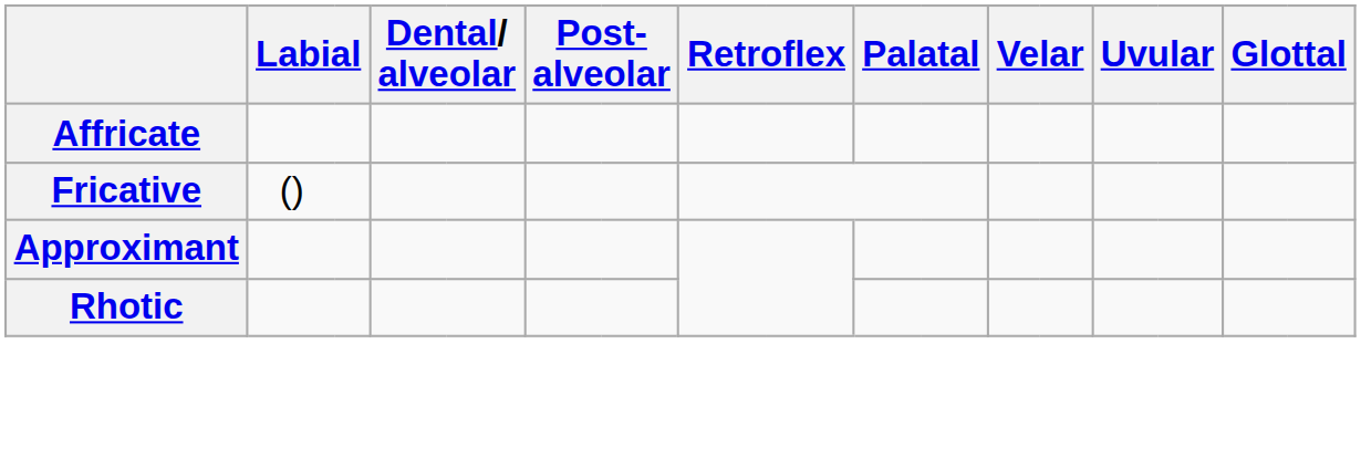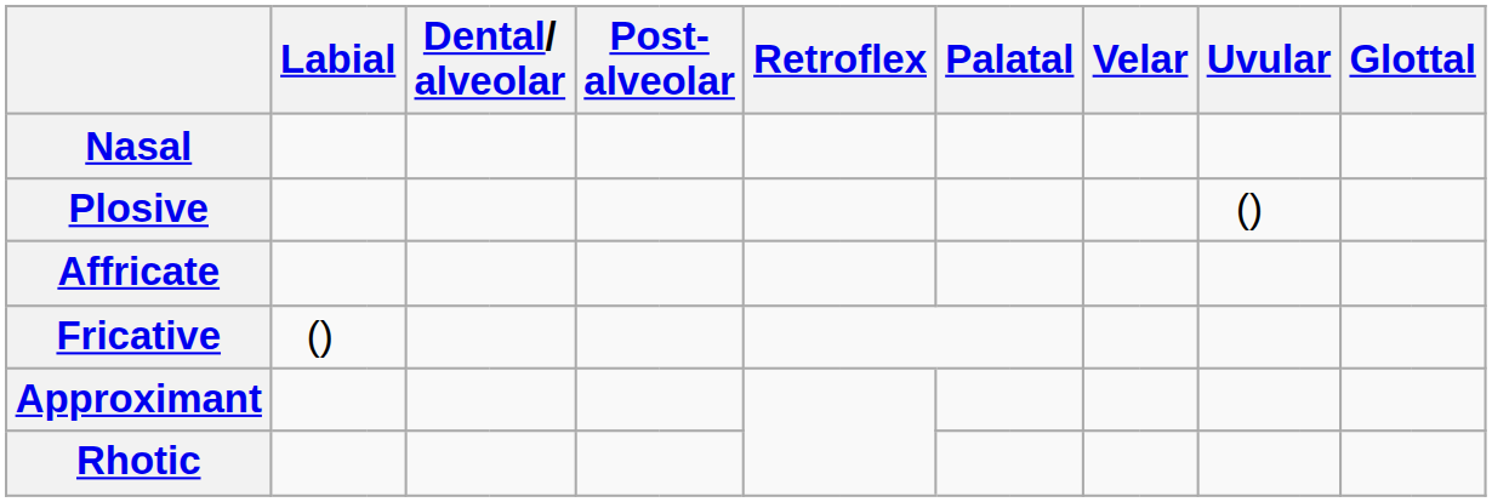+ row: Nasal
+ row: Plosive | ()
